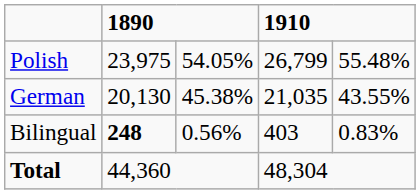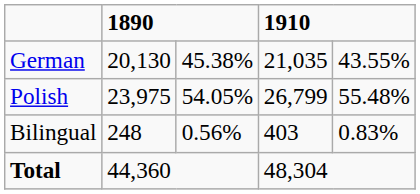rows swapped: German <-> Polish
Bilingual | column 2: bold -> normal
